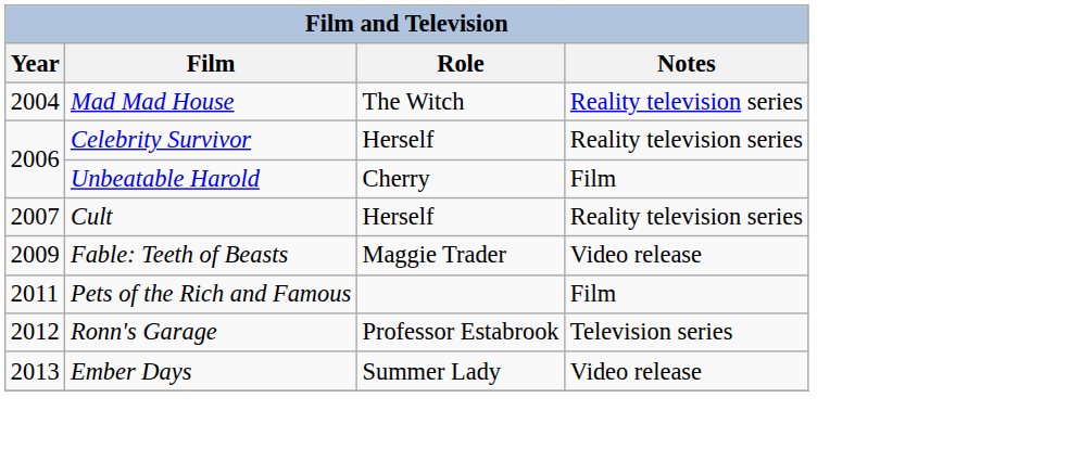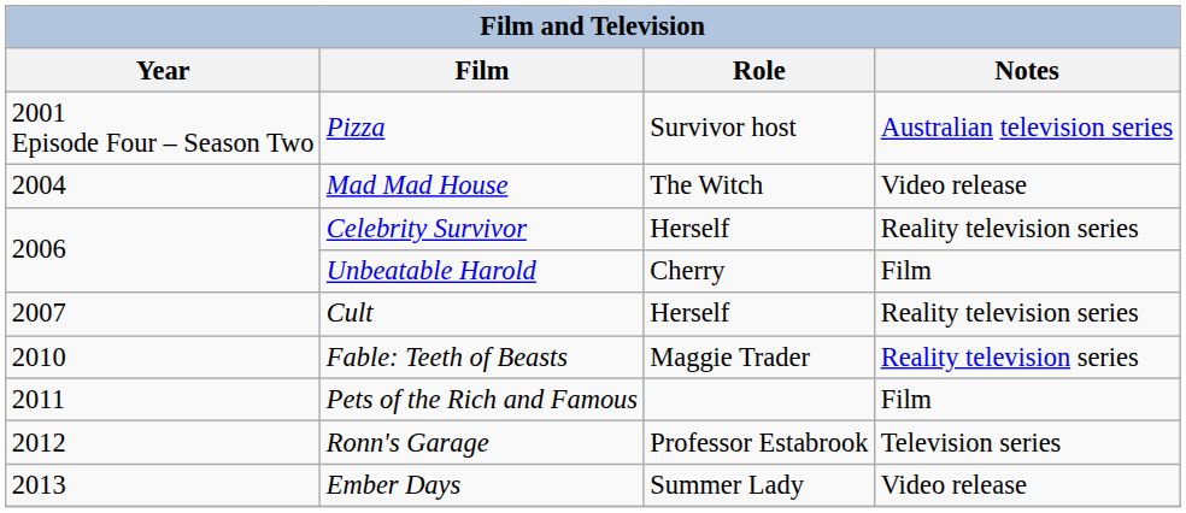+ row: 2001 Episode Four – Season Two | Pizza | Survivor host | Australian television series
Mad Mad House | Notes: Reality television series -> Video release
Fable: Teeth of Beasts | Year: 2009 -> 2010
Fable: Teeth of Beasts | Notes: Video release -> Reality television series
